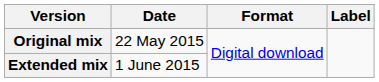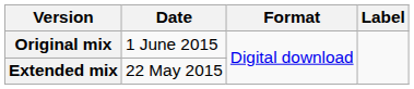Original mix | Date: 22 May 2015 -> 1 June 2015
Extended mix | Date: 1 June 2015 -> 22 May 2015
